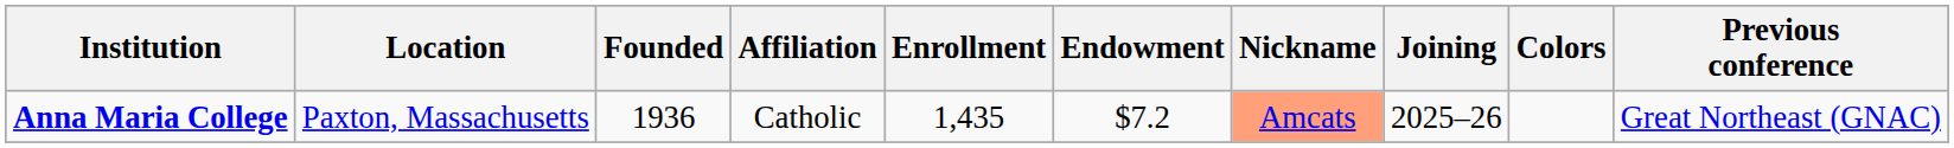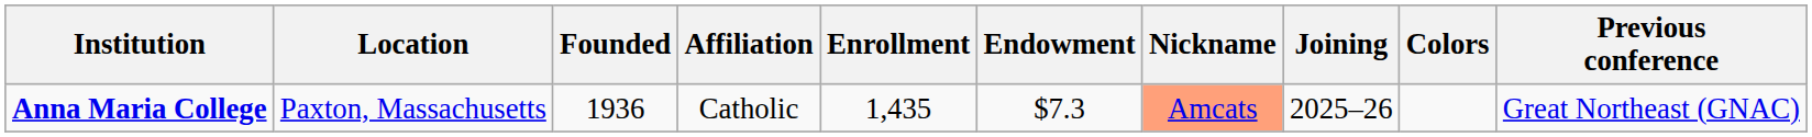Anna Maria College | Endowment: $7.2 -> $7.3
